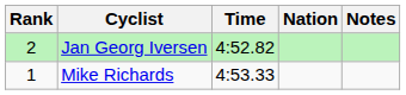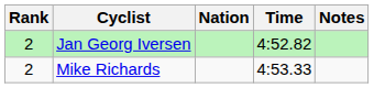columns swapped: Nation <-> Time
Mike Richards | Rank: 1 -> 2
